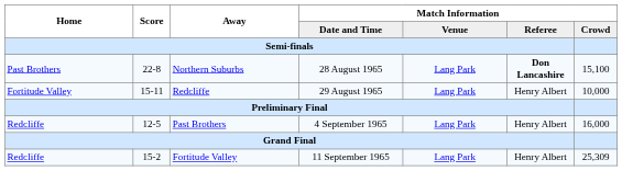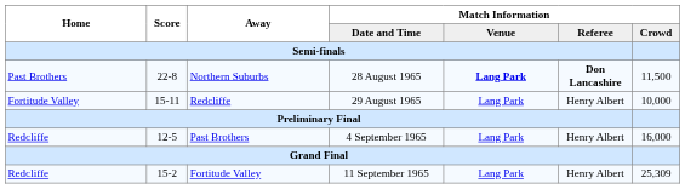Northern Suburbs | Match Information / Venue: normal -> bold
Northern Suburbs | Match Information / Crowd: 15,100 -> 11,500
